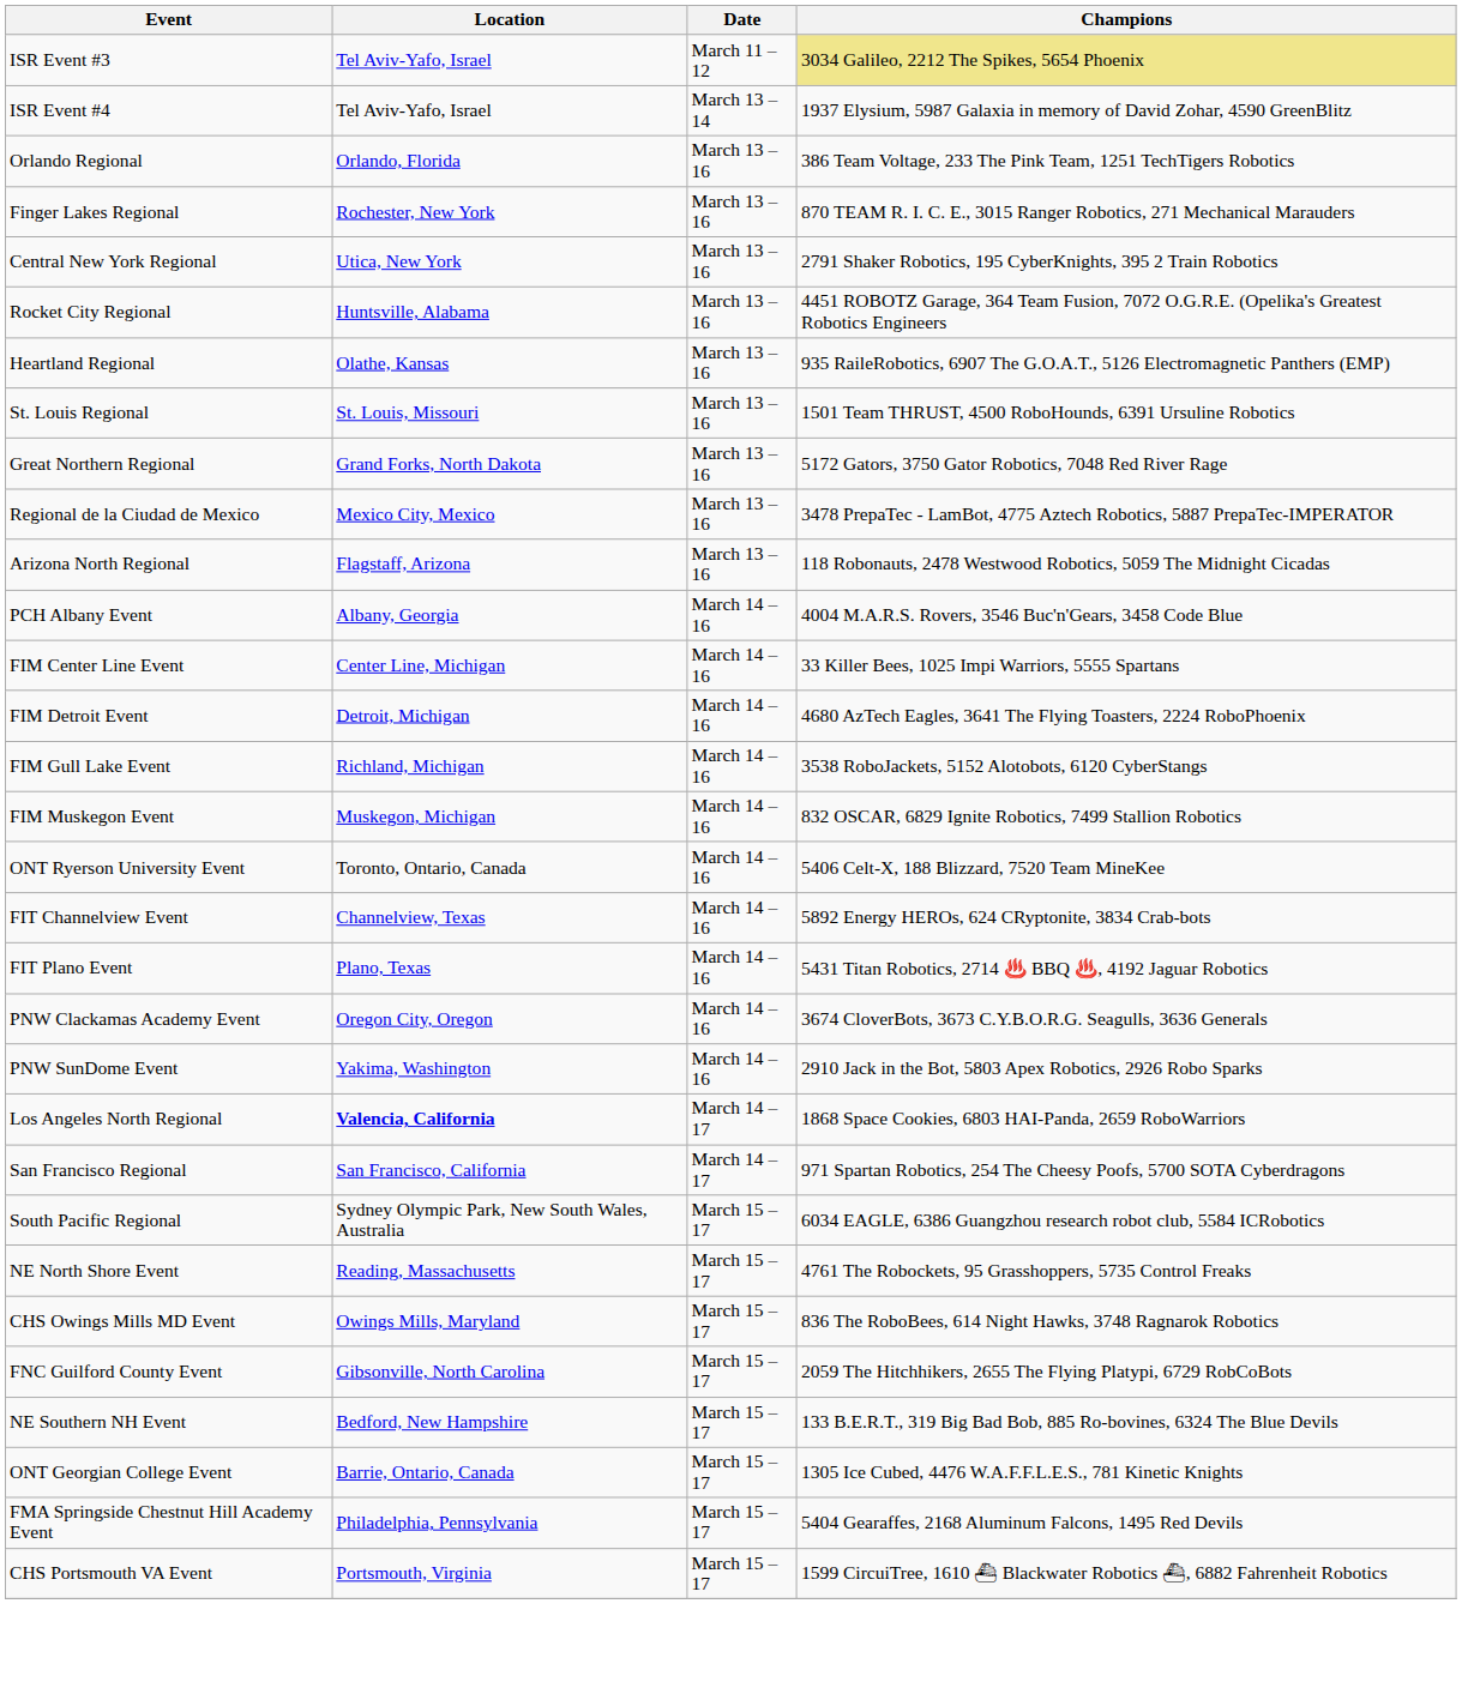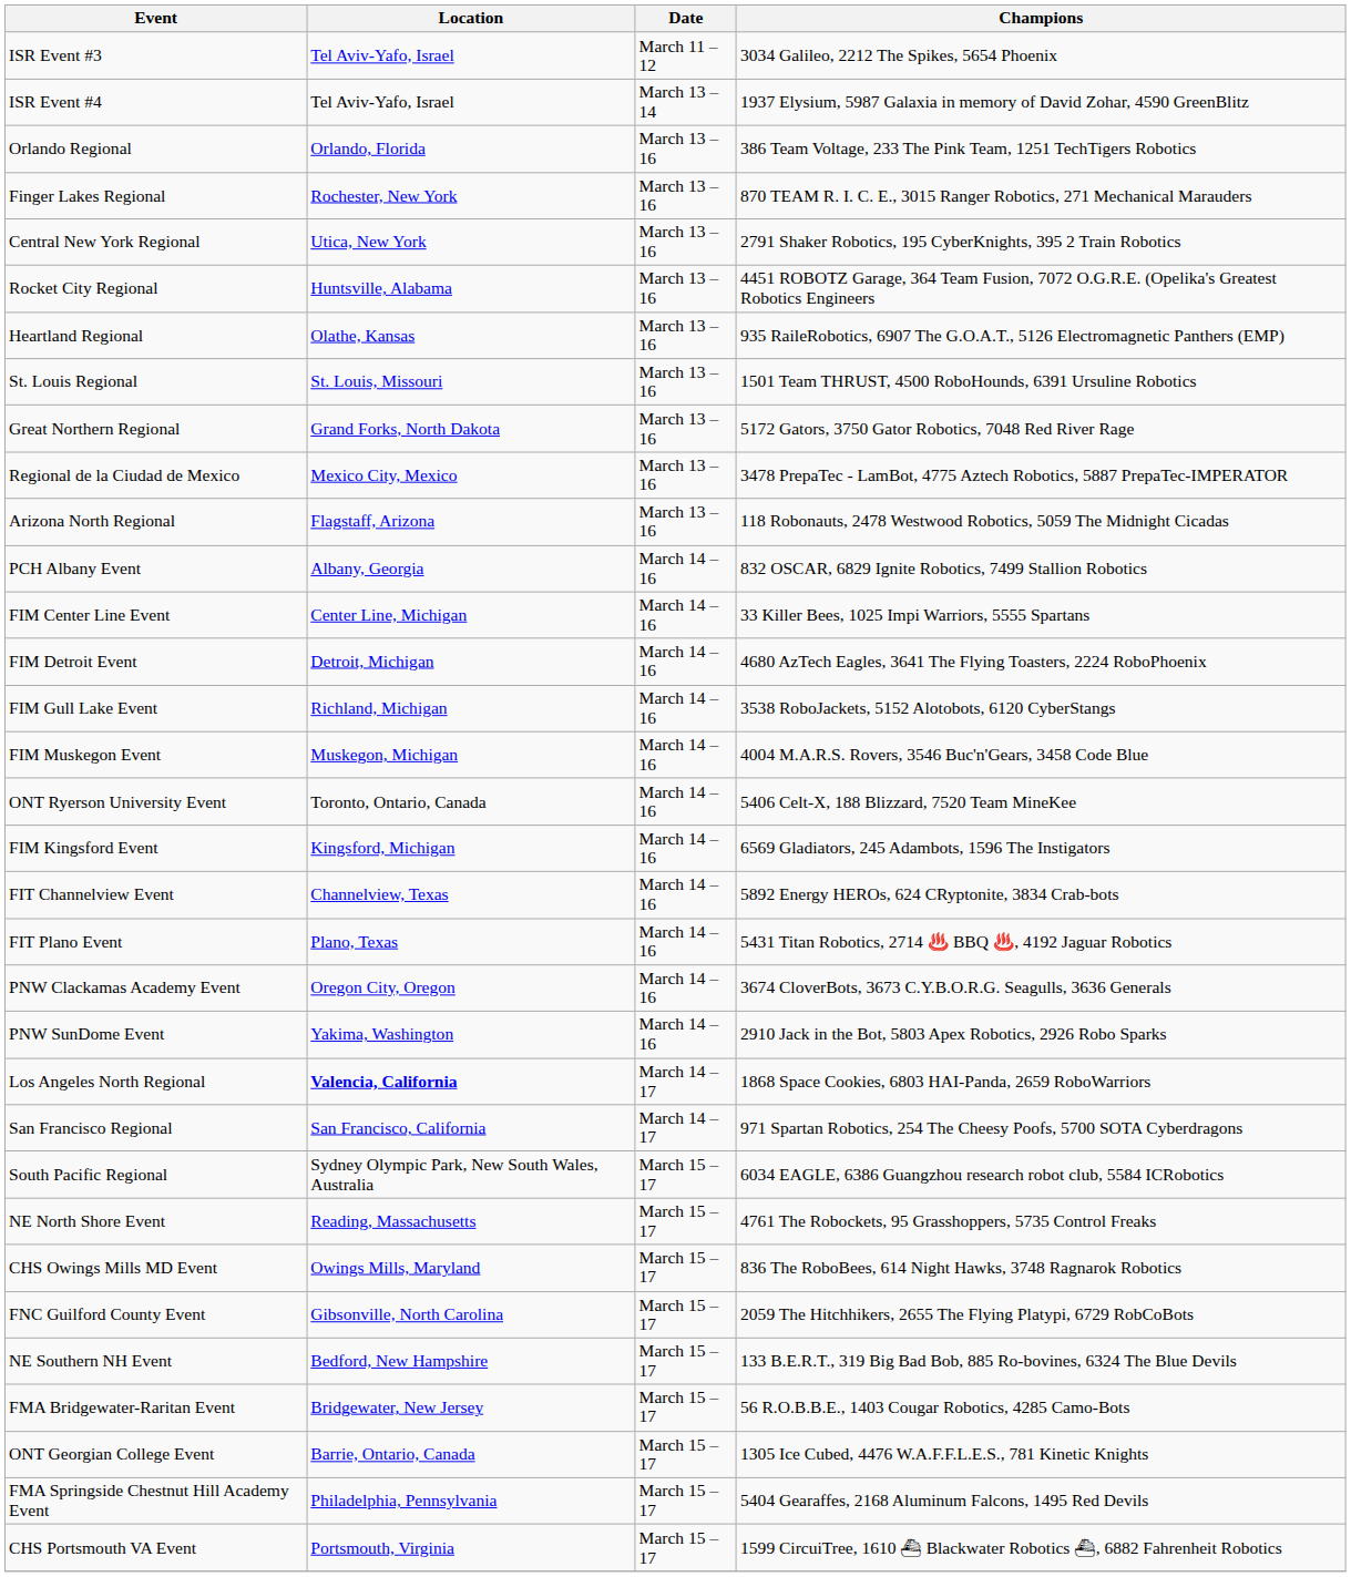ISR Event #3 | Champions: khaki background -> no background
PCH Albany Event | Champions: 4004 M.A.R.S. Rovers, 3546 Buc'n'Gears, 3458 Code Blue -> 832 OSCAR, 6829 Ignite Robotics, 7499 Stallion Robotics
FIM Muskegon Event | Champions: 832 OSCAR, 6829 Ignite Robotics, 7499 Stallion Robotics -> 4004 M.A.R.S. Rovers, 3546 Buc'n'Gears, 3458 Code Blue
+ row: FIM Kingsford Event | Kingsford, Michigan | March 14 – 16 | 6569 Gladiators, 245 Adambots, 1596 The Instigators
+ row: FMA Bridgewater-Raritan Event | Bridgewater, New Jersey | March 15 – 17 | 56 R.O.B.B.E., 1403 Cougar Robotics, 4285 Camo-Bots
